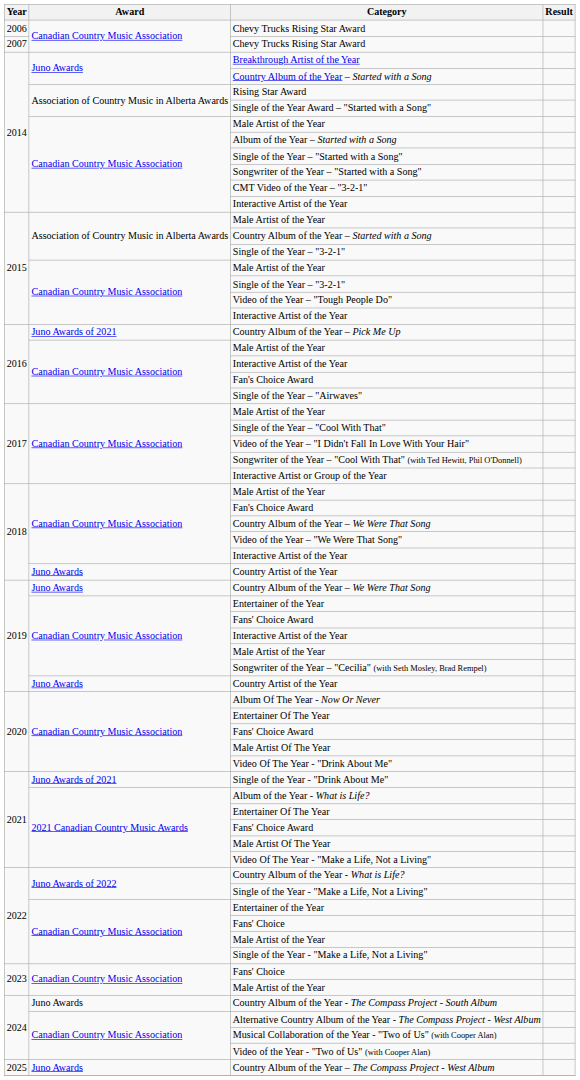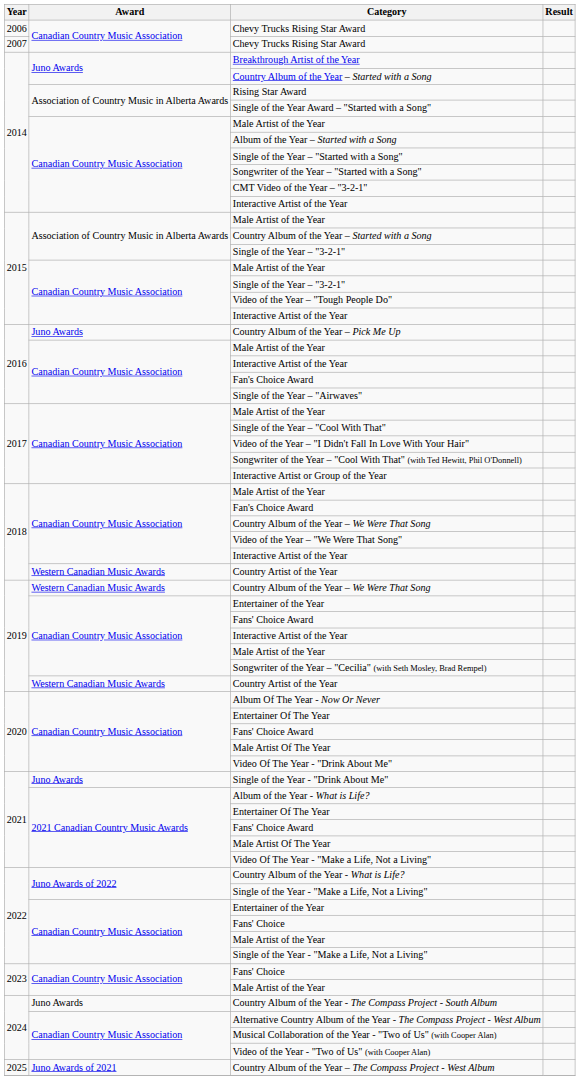Country Album of the Year – Pick Me Up | Award: Juno Awards of 2021 -> Juno Awards
2018 / Country Artist of the Year | Award: Juno Awards -> Western Canadian Music Awards
2019 / Country Album of the Year – We Were That Song | Award: Juno Awards -> Western Canadian Music Awards
2019 / Country Artist of the Year | Award: Juno Awards -> Western Canadian Music Awards
Single of the Year - "Drink About Me" | Award: Juno Awards of 2021 -> Juno Awards
Country Album of the Year – The Compass Project - West Album | Award: Juno Awards -> Juno Awards of 2021
